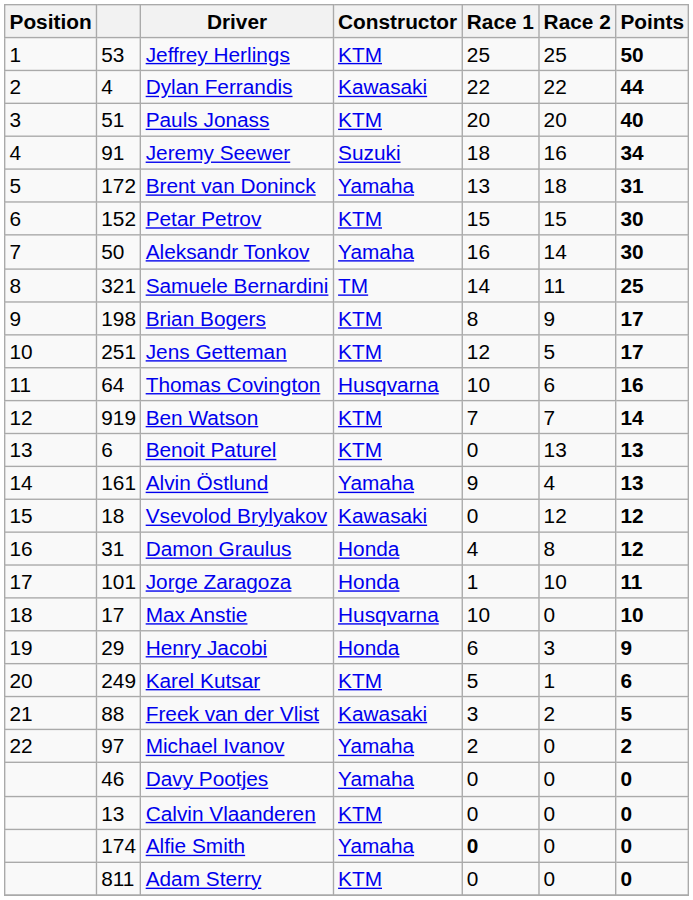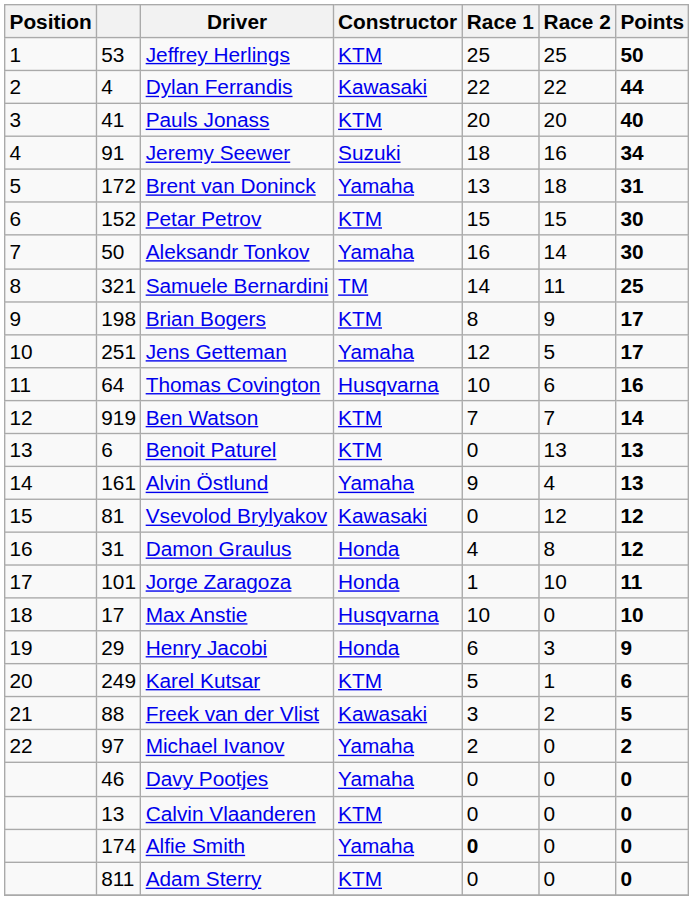Pauls Jonass | column 2: 51 -> 41
Jens Getteman | Constructor: KTM -> Yamaha
Vsevolod Brylyakov | column 2: 18 -> 81
